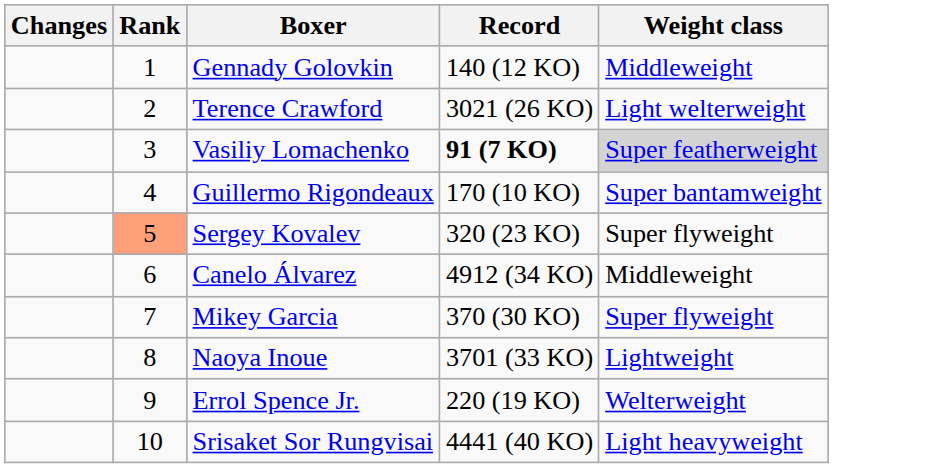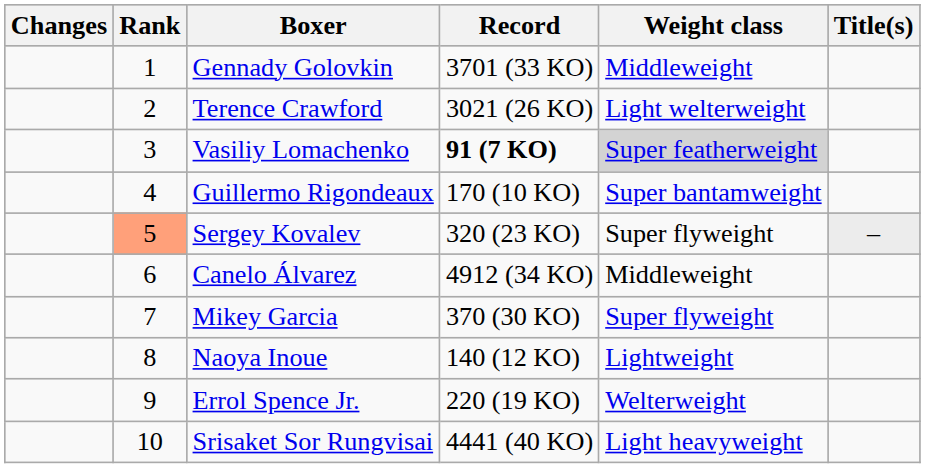+ column: Title(s) | –
Gennady Golovkin | Record: 140 (12 KO) -> 3701 (33 KO)
Naoya Inoue | Record: 3701 (33 KO) -> 140 (12 KO)
